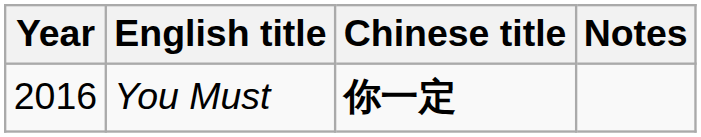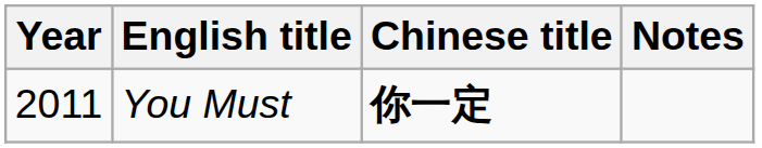You Must | Year: 2016 -> 2011
